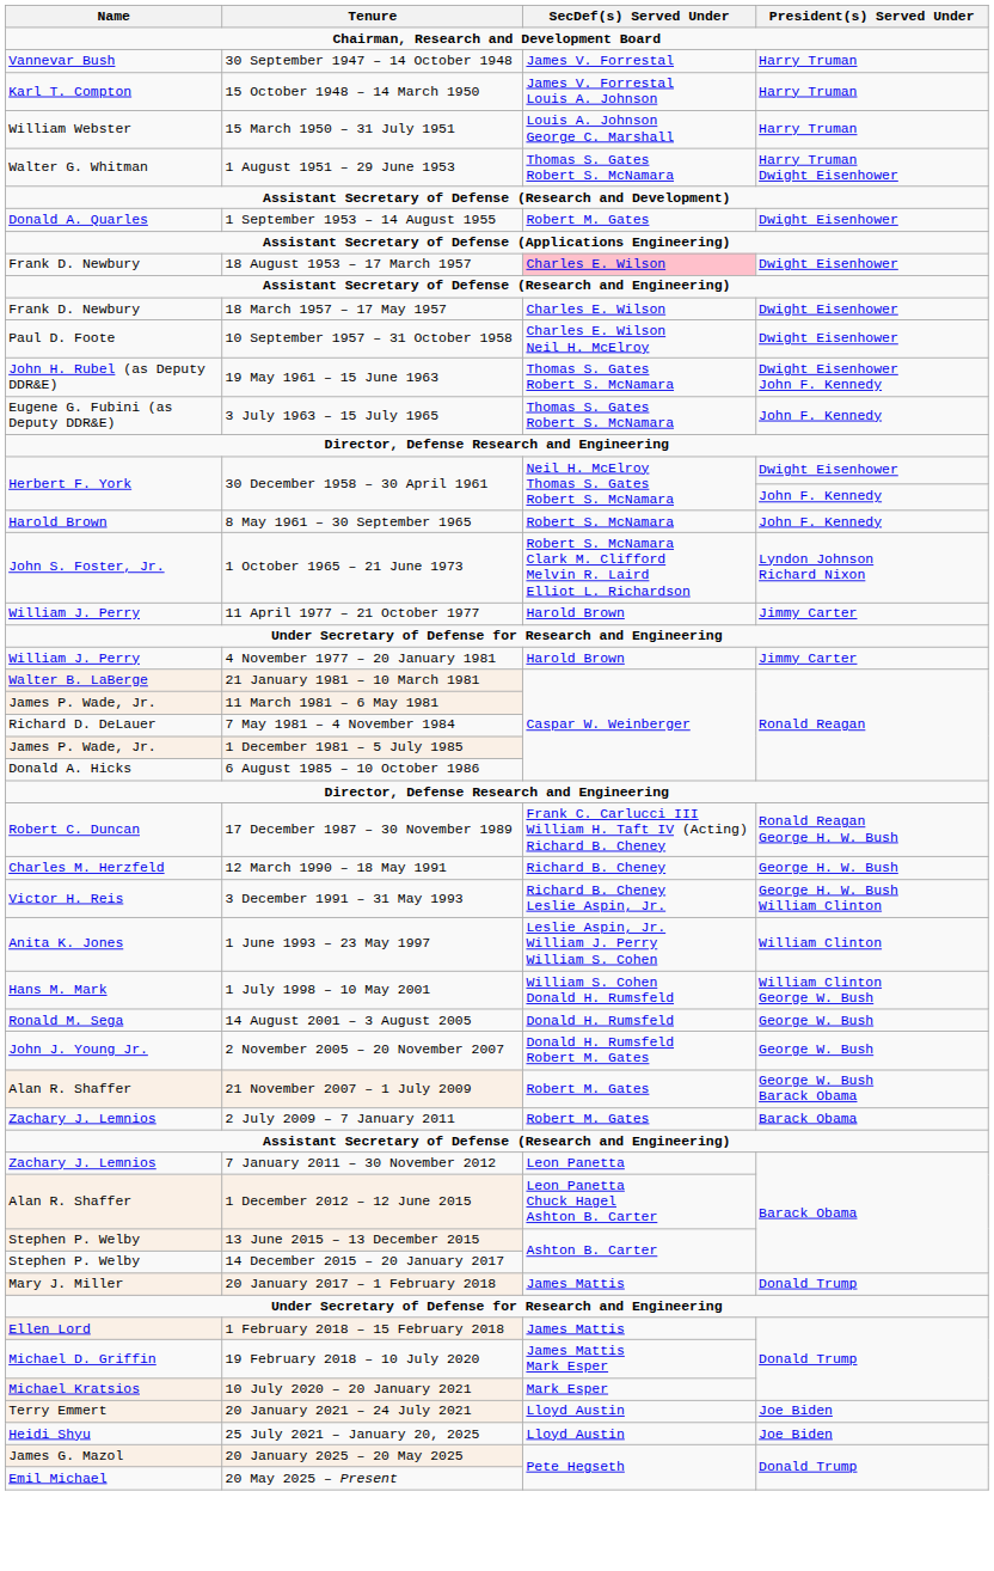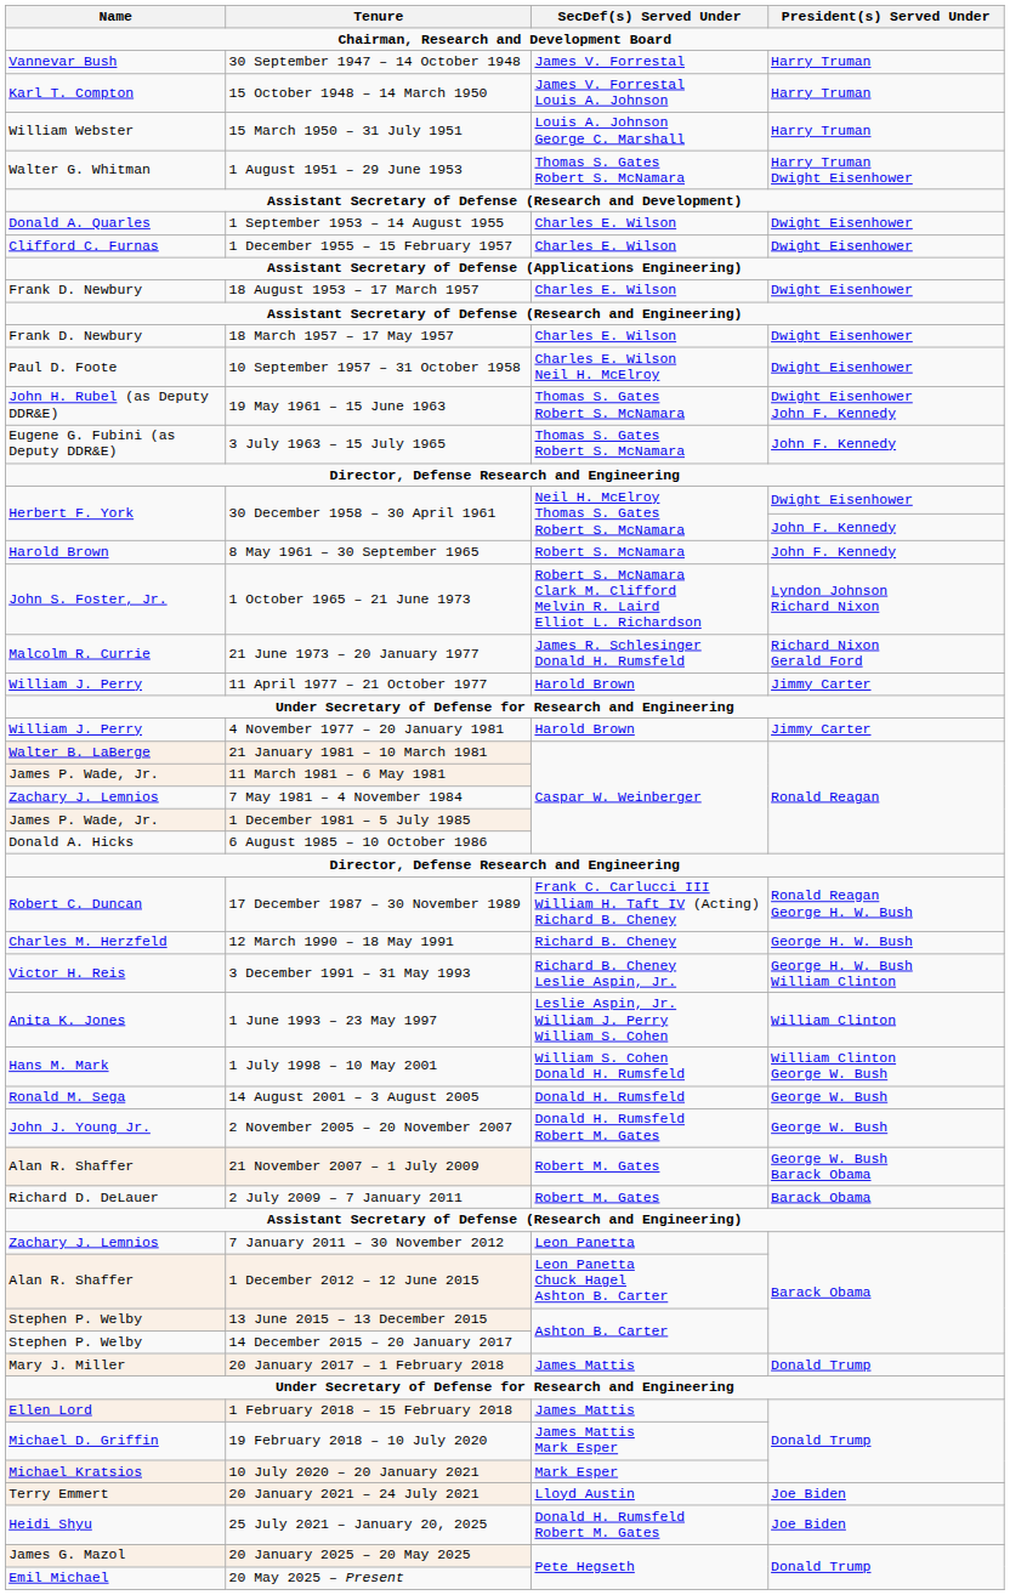1 September 1953 – 14 August 1955 | SecDef(s) Served Under: Robert M. Gates -> Charles E. Wilson
+ row: Clifford C. Furnas | 1 December 1955 – 15 February 1957 | Charles E. Wilson | Dwight Eisenhower
18 August 1953 – 17 March 1957 | SecDef(s) Served Under: pink background -> no background
+ row: Malcolm R. Currie | 21 June 1973 – 20 January 1977 | James R. Schlesinger Donald H. Rumsfeld | Richard Nixon Gerald Ford
7 May 1981 – 4 November 1984 | Name: Richard D. DeLauer -> Zachary J. Lemnios
2 July 2009 – 7 January 2011 | Name: Zachary J. Lemnios -> Richard D. DeLauer
25 July 2021 – January 20, 2025 | SecDef(s) Served Under: Lloyd Austin -> Donald H. Rumsfeld Robert M. Gates
